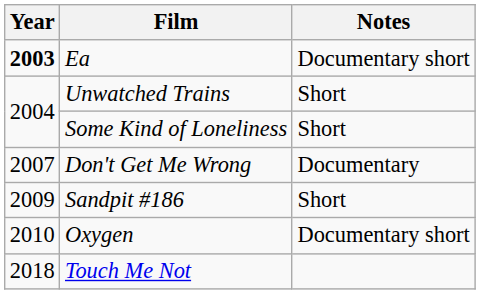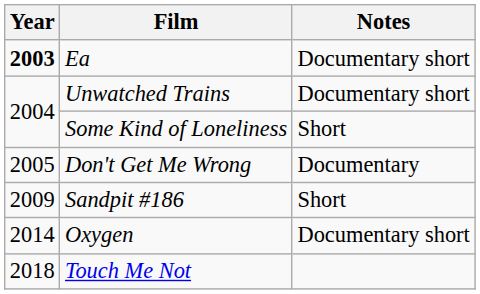Unwatched Trains | Notes: Short -> Documentary short
Don't Get Me Wrong | Year: 2007 -> 2005
Oxygen | Year: 2010 -> 2014
